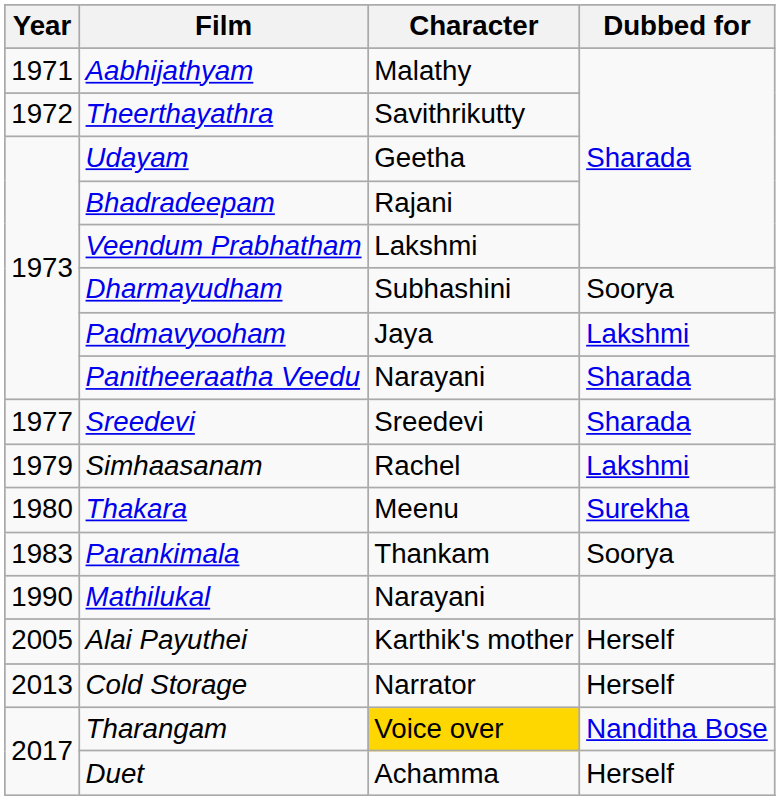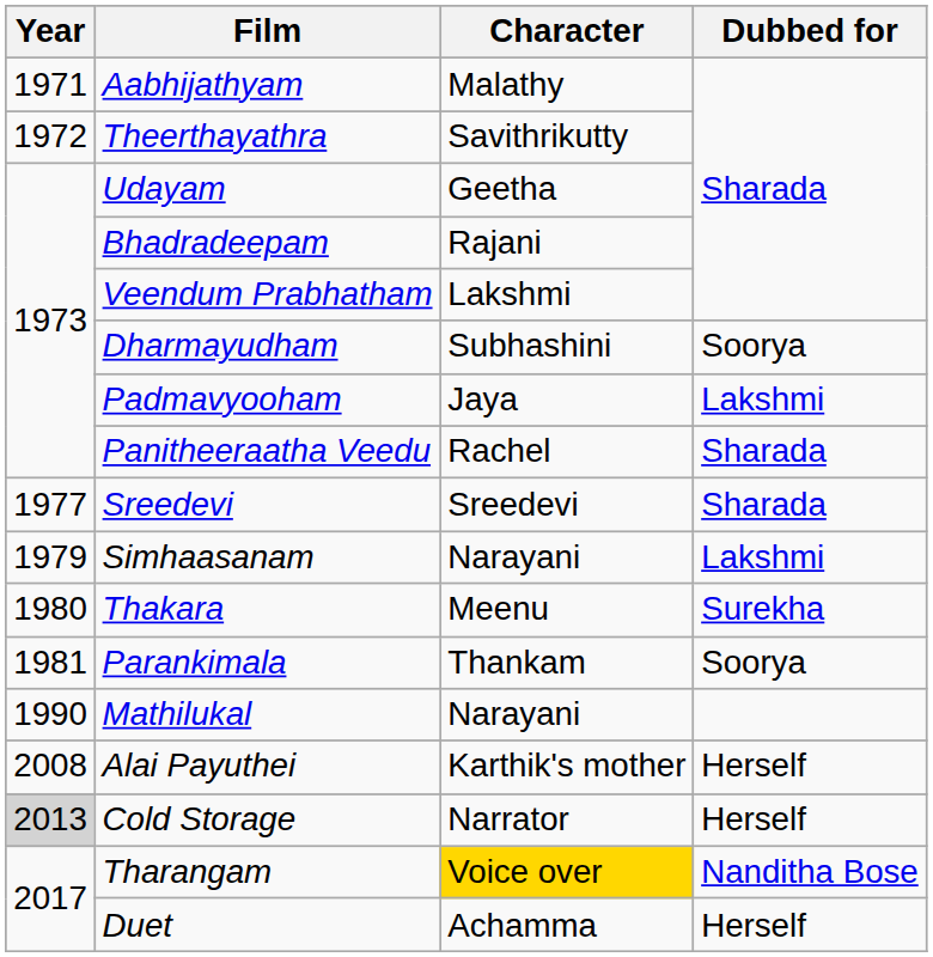Panitheeraatha Veedu | Character: Narayani -> Rachel
Simhaasanam | Character: Rachel -> Narayani
Parankimala | Year: 1983 -> 1981
Alai Payuthei | Year: 2005 -> 2008
Cold Storage | Year: no background -> lightgrey background
